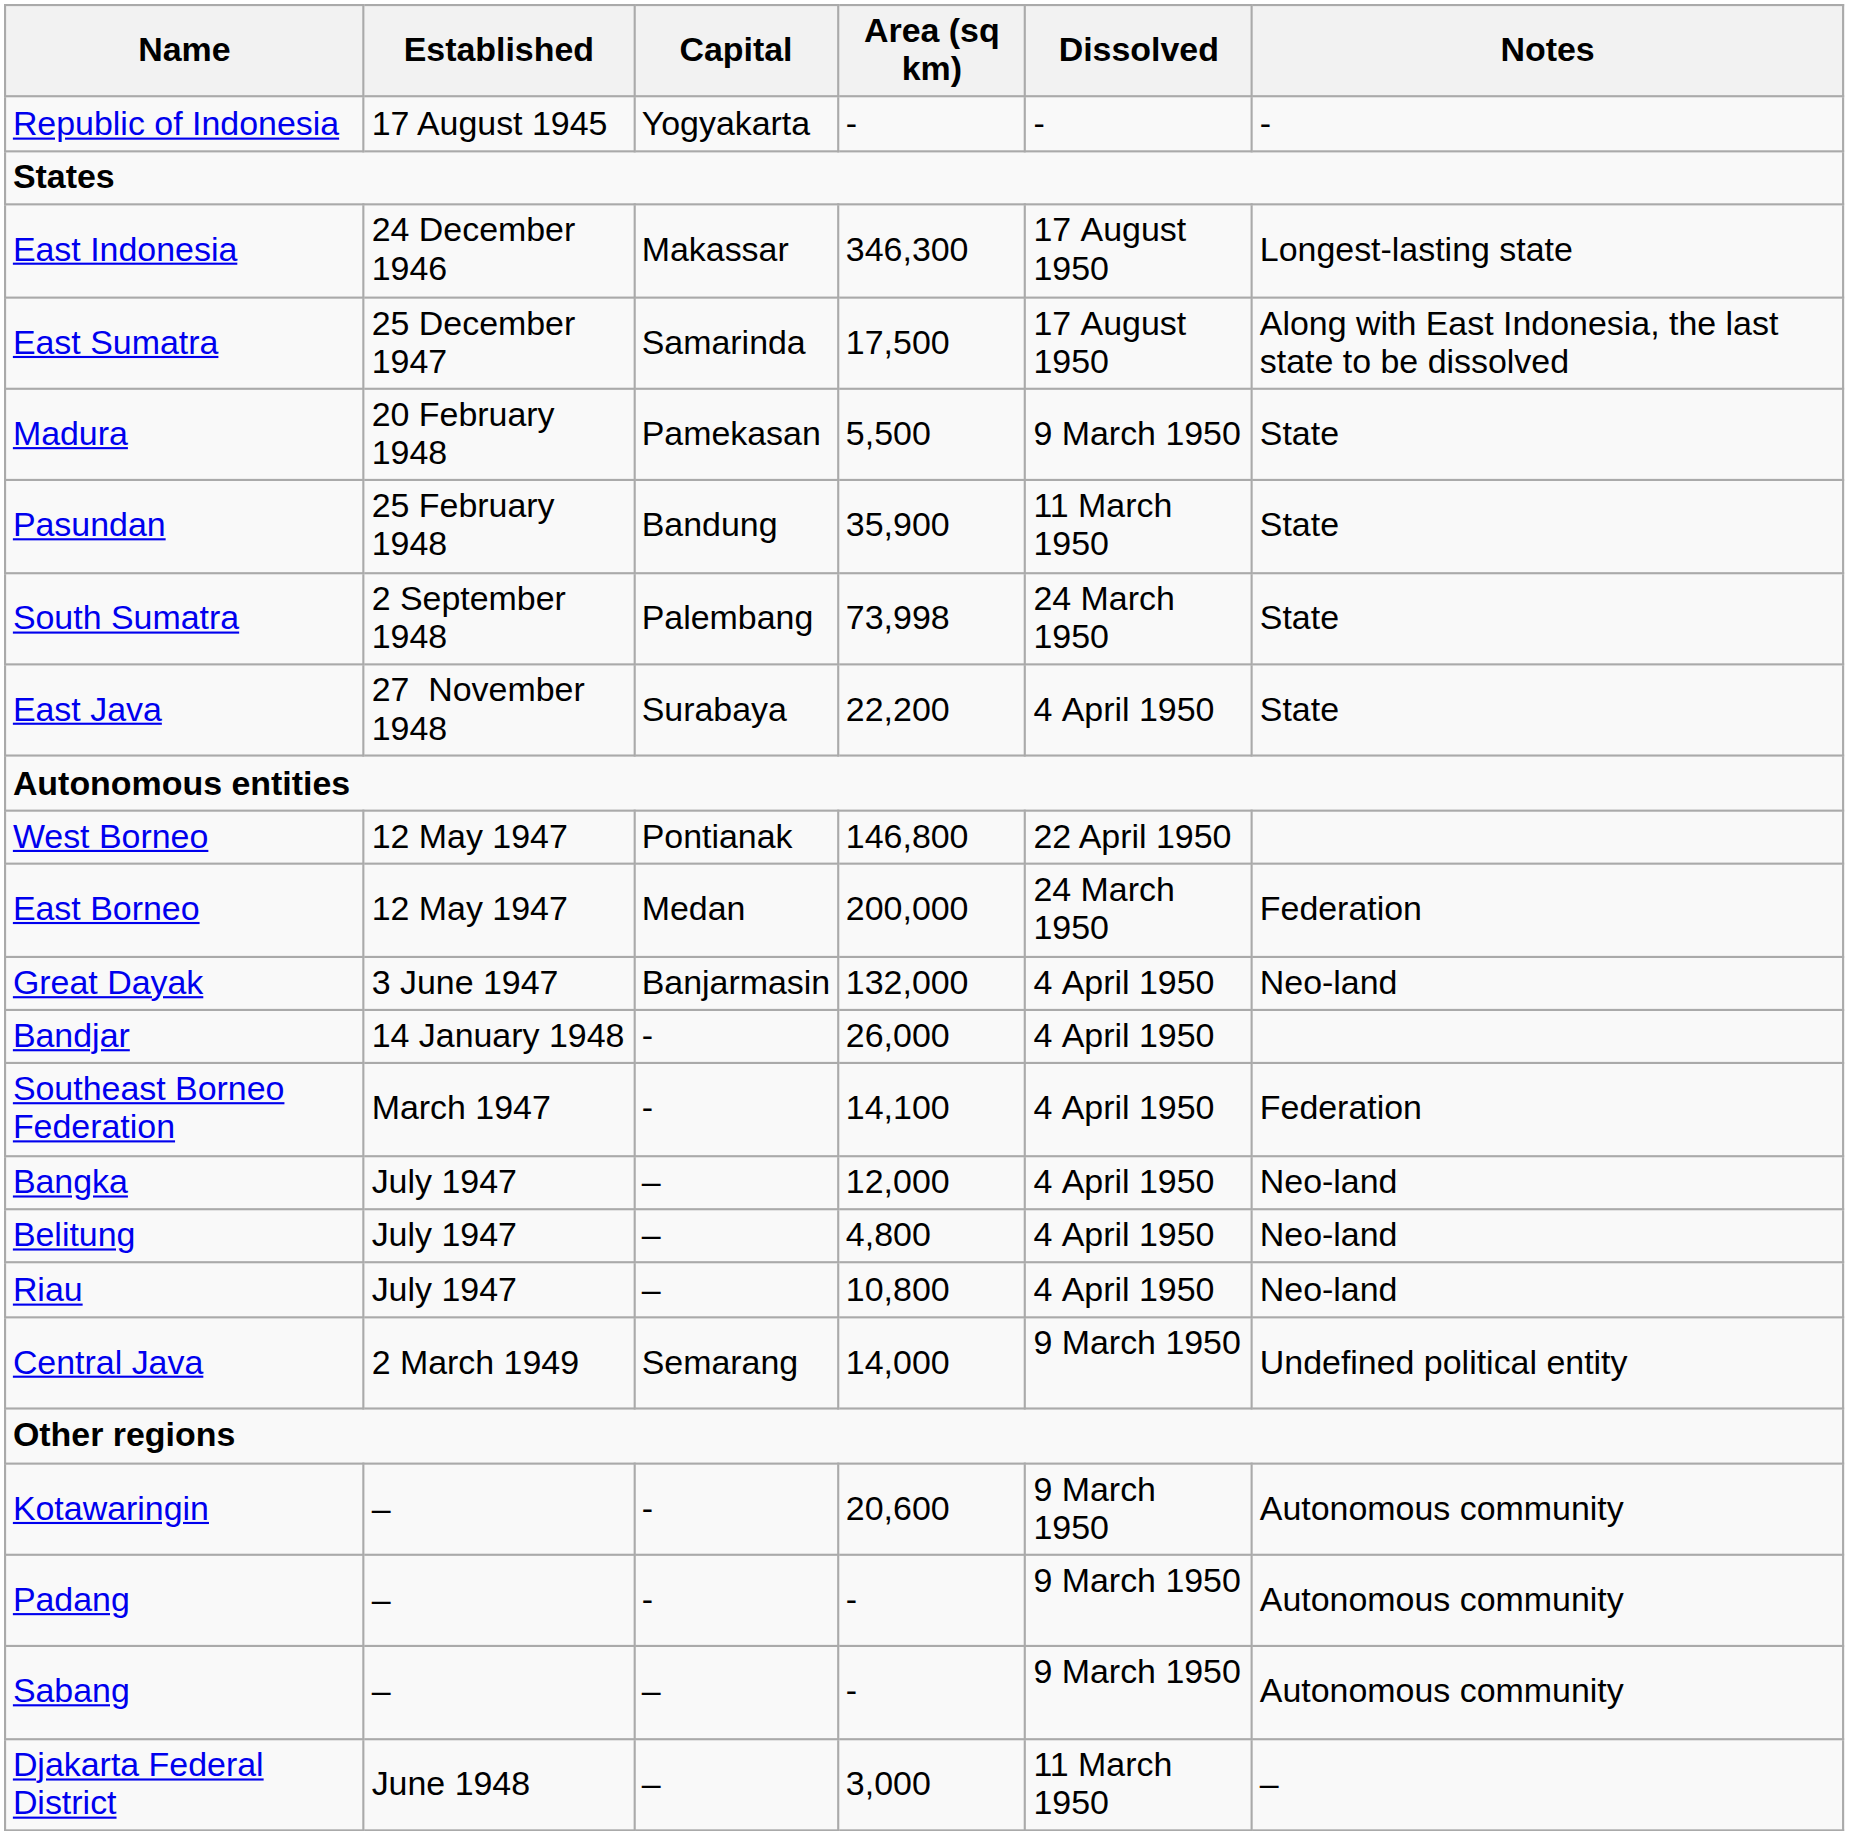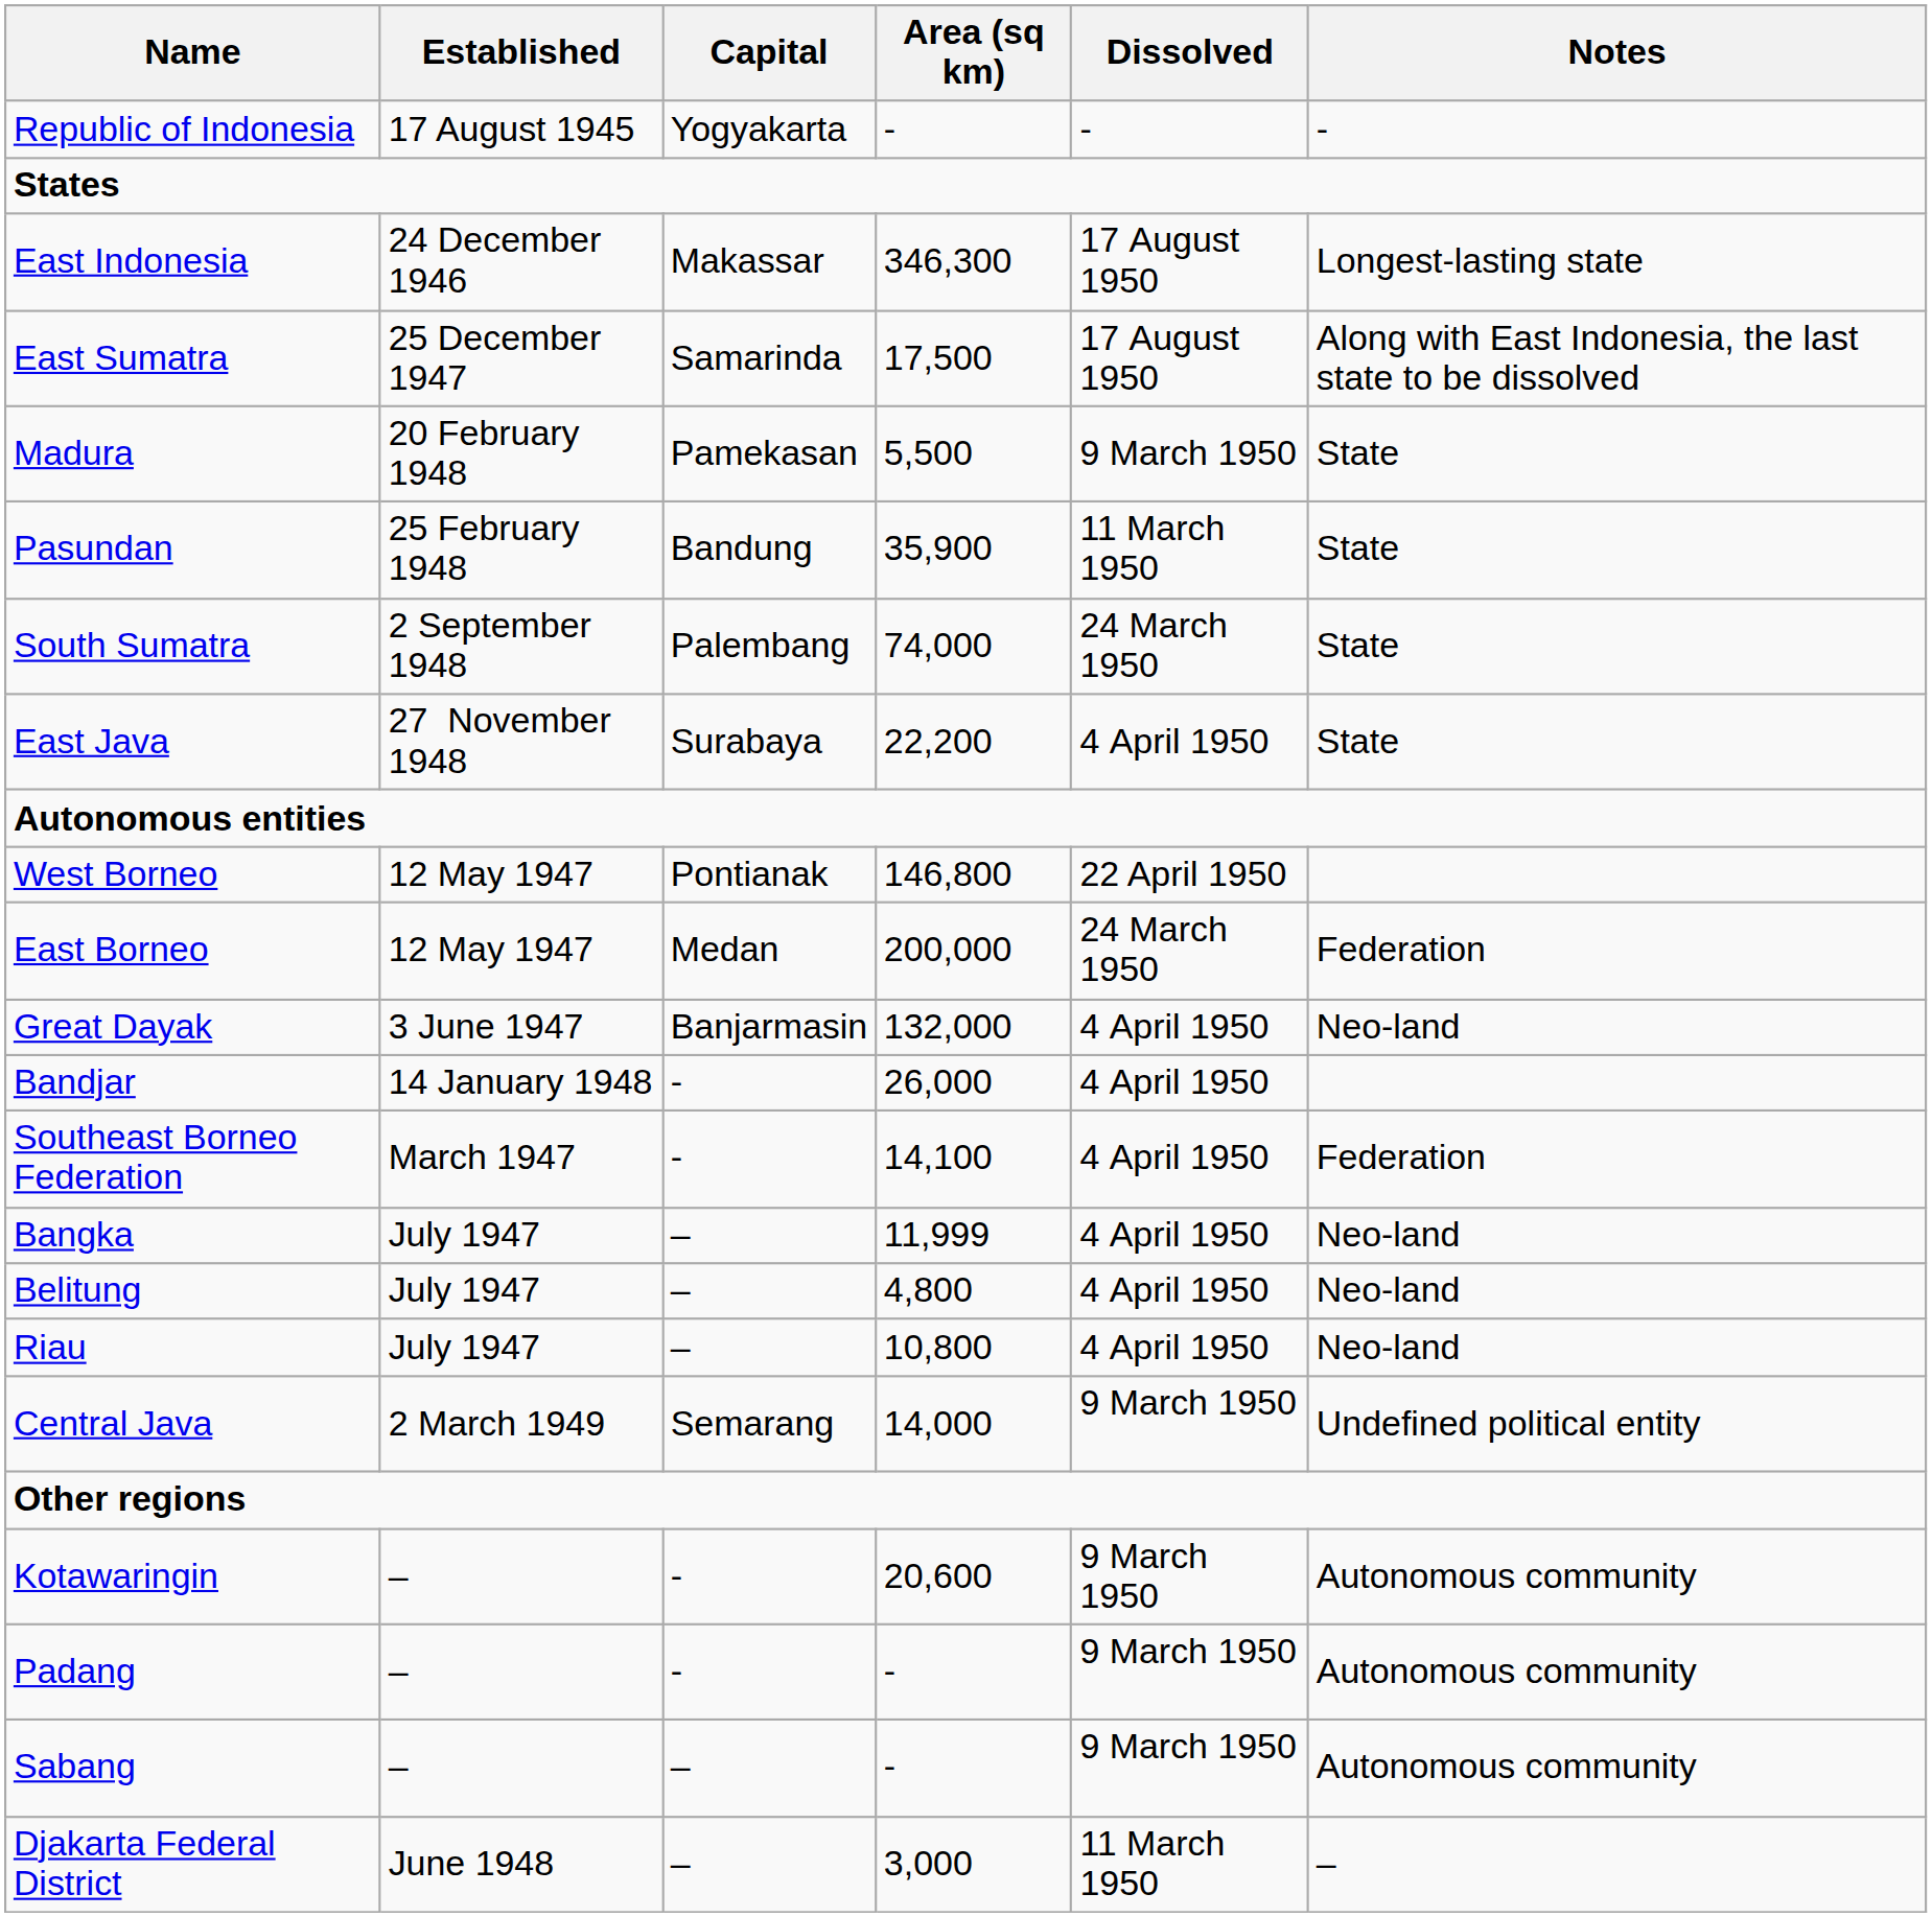South Sumatra | Area (sq km): 73,998 -> 74,000
Bangka | Area (sq km): 12,000 -> 11,999
